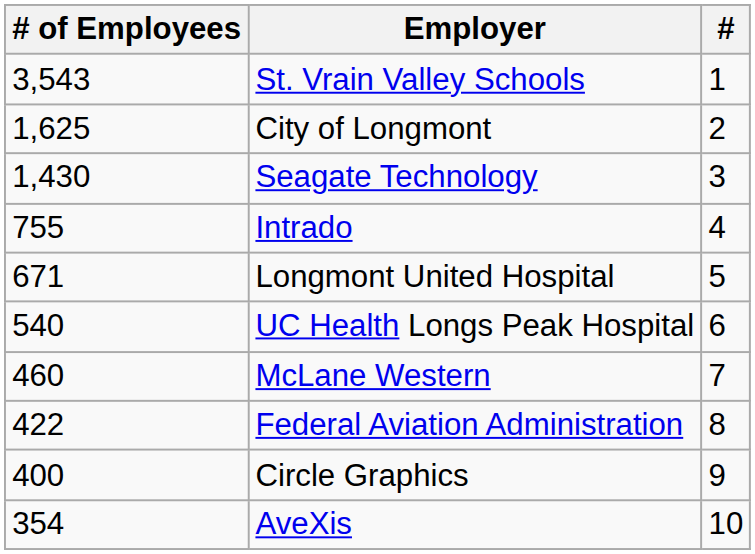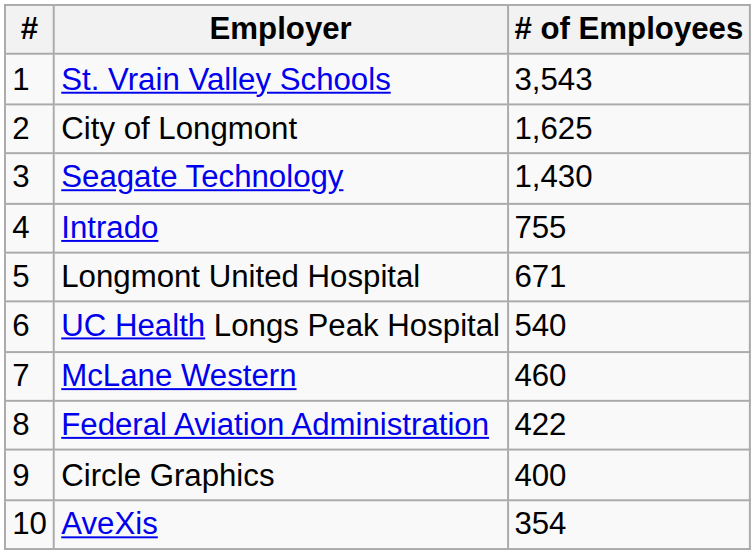columns swapped: # <-> # of Employees
